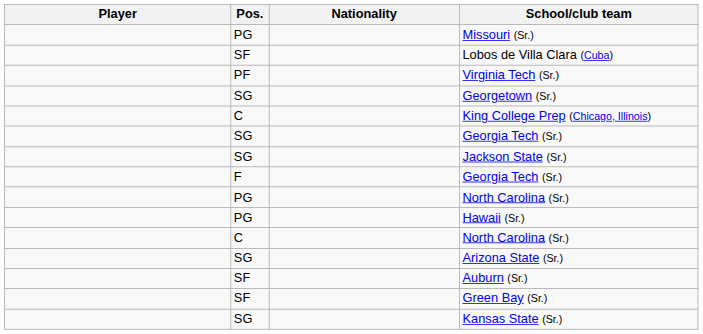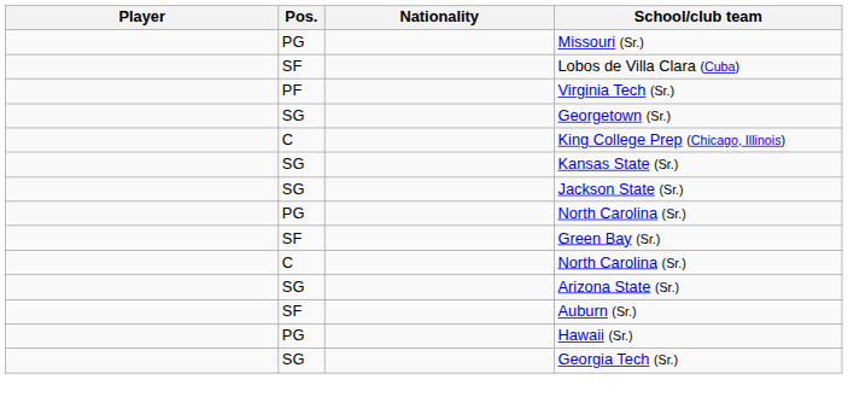rows swapped: Kansas State (Sr.) <-> SG / Georgia Tech (Sr.)
- row: F | Georgia Tech (Sr.)
rows swapped: Hawaii (Sr.) <-> Green Bay (Sr.)
